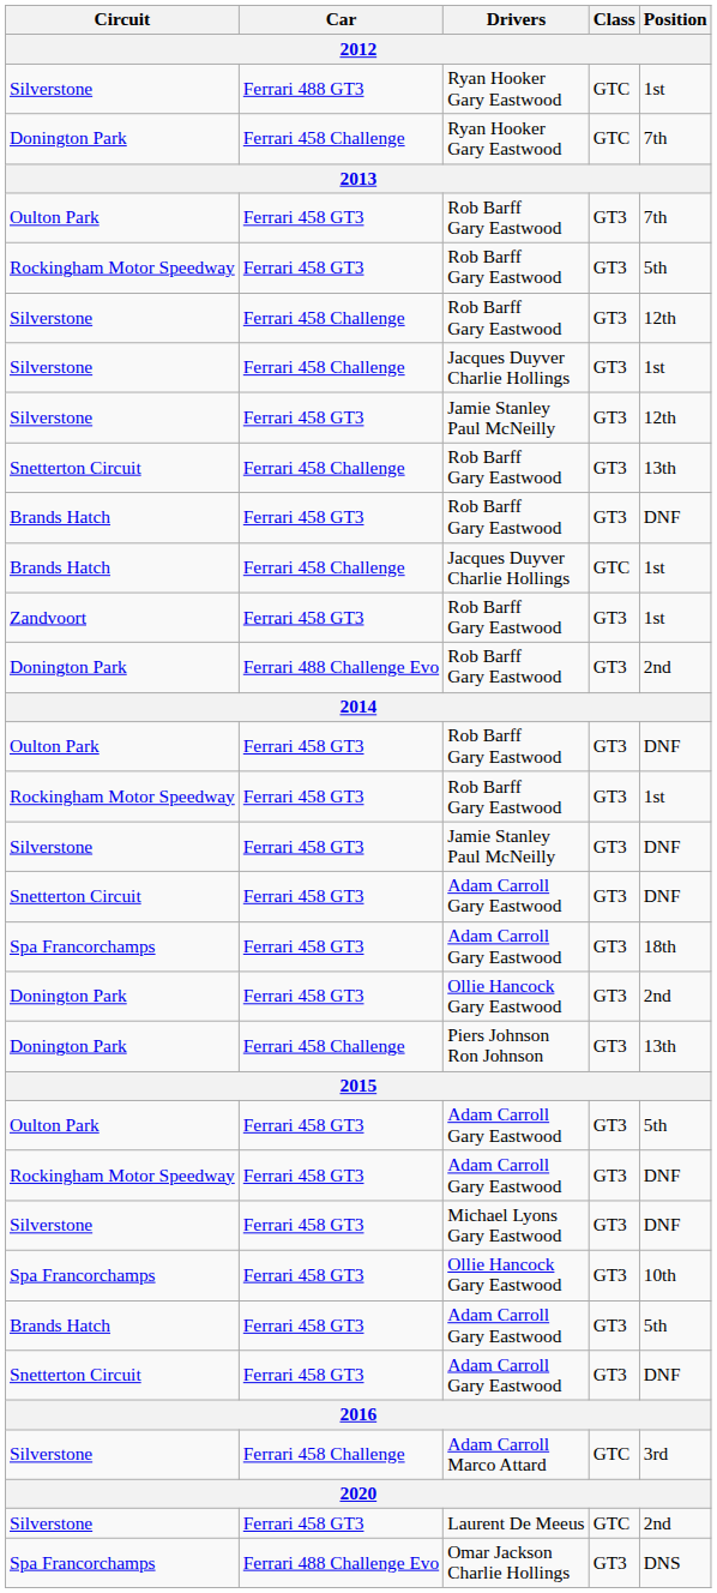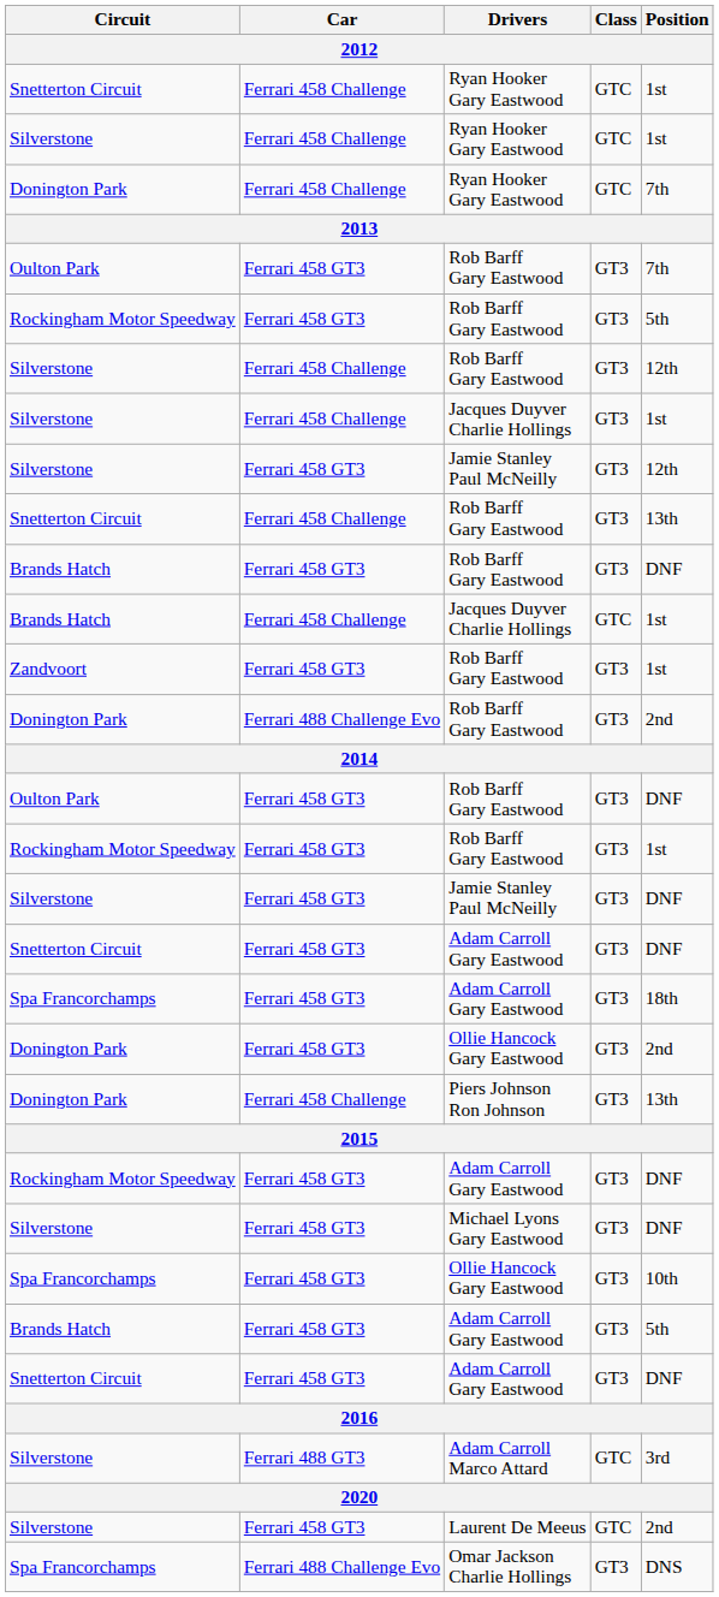+ row: Snetterton Circuit | Ferrari 458 Challenge | Ryan Hooker Gary Eastwood | GTC | 1st
Silverstone / Ryan Hooker Gary Eastwood | Car: Ferrari 488 GT3 -> Ferrari 458 Challenge
- row: Oulton Park | Ferrari 458 GT3 | Adam Carroll Gary Eastwood | GT3 | 5th
Adam Carroll Marco Attard | Car: Ferrari 458 Challenge -> Ferrari 488 GT3
